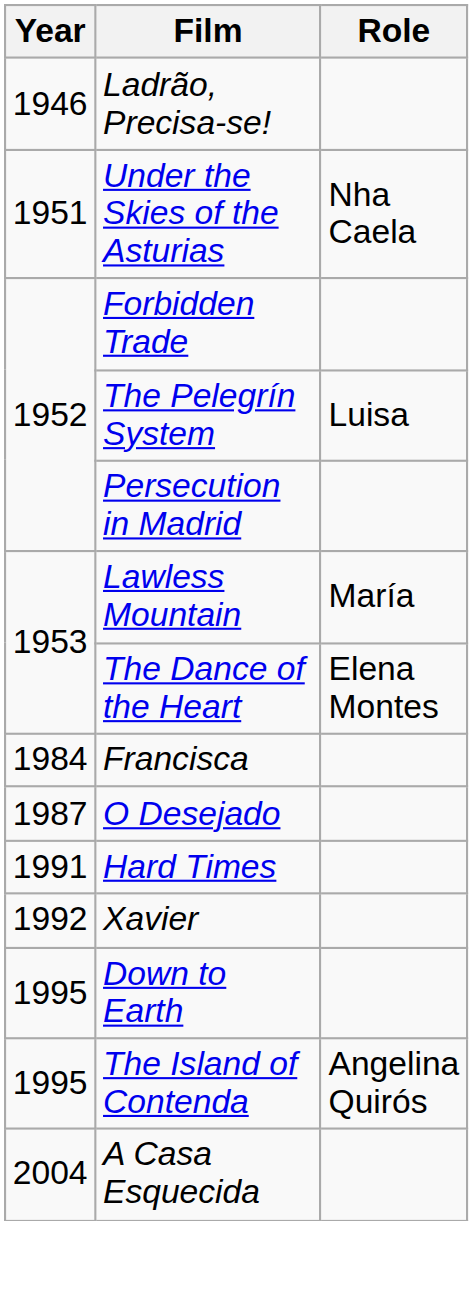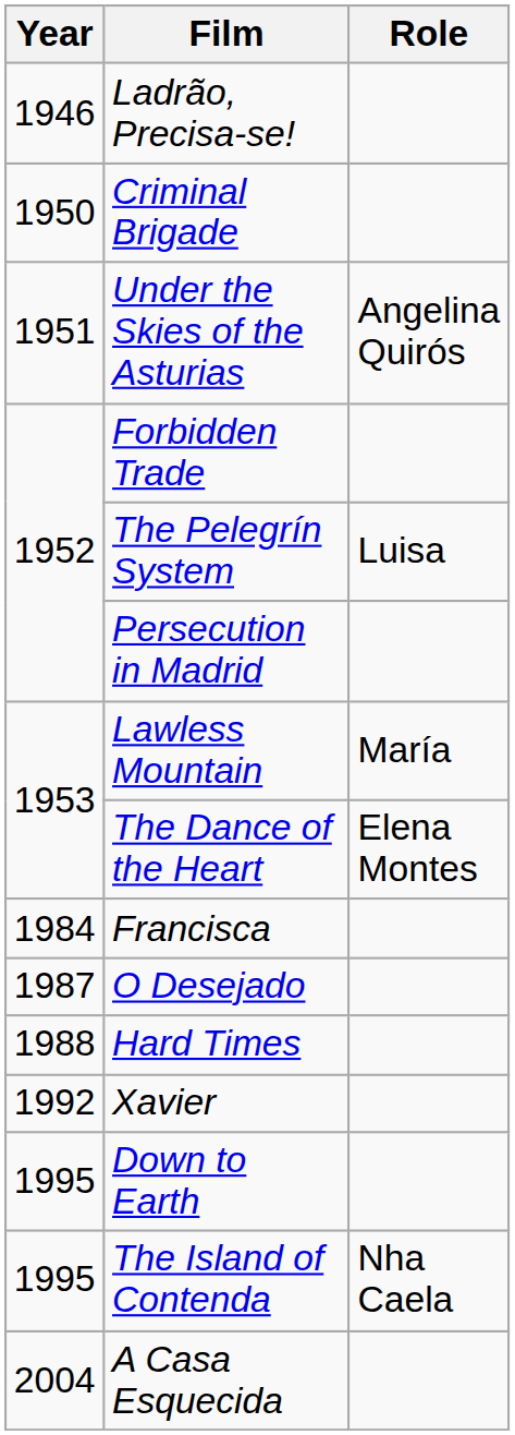+ row: 1950 | Criminal Brigade
Under the Skies of the Asturias | Role: Nha Caela -> Angelina Quirós
Hard Times | Year: 1991 -> 1988
The Island of Contenda | Role: Angelina Quirós -> Nha Caela
